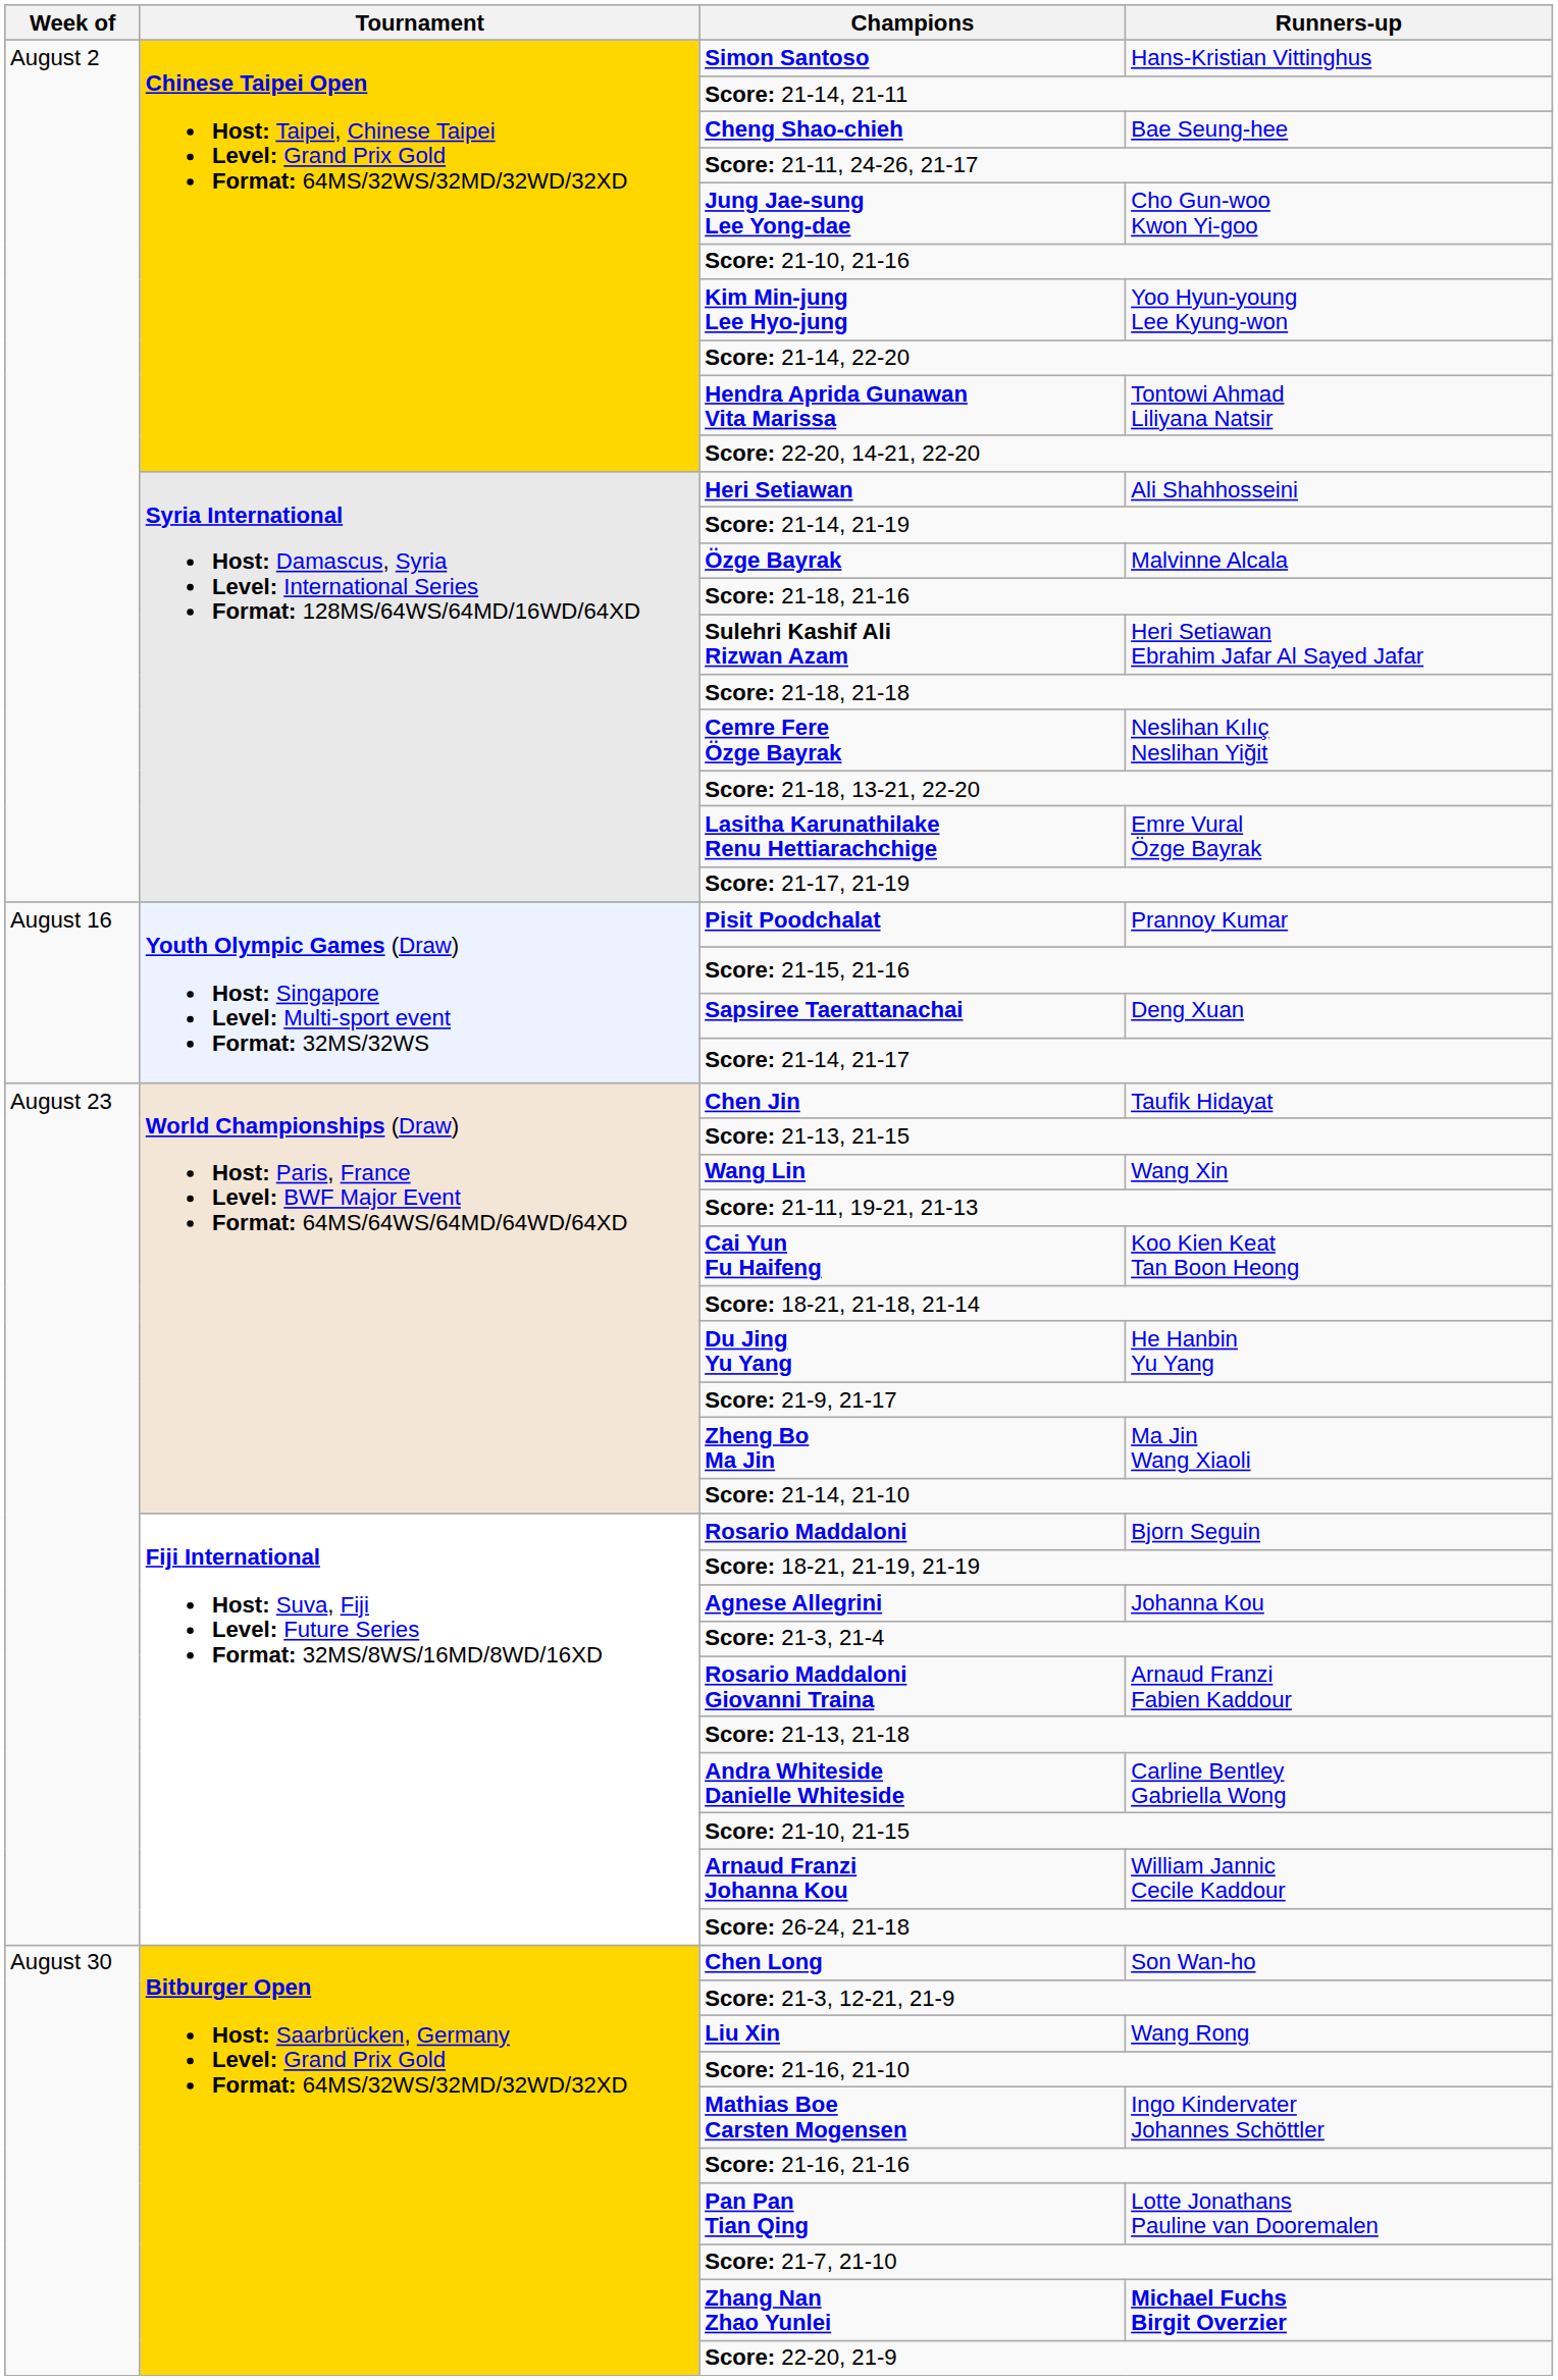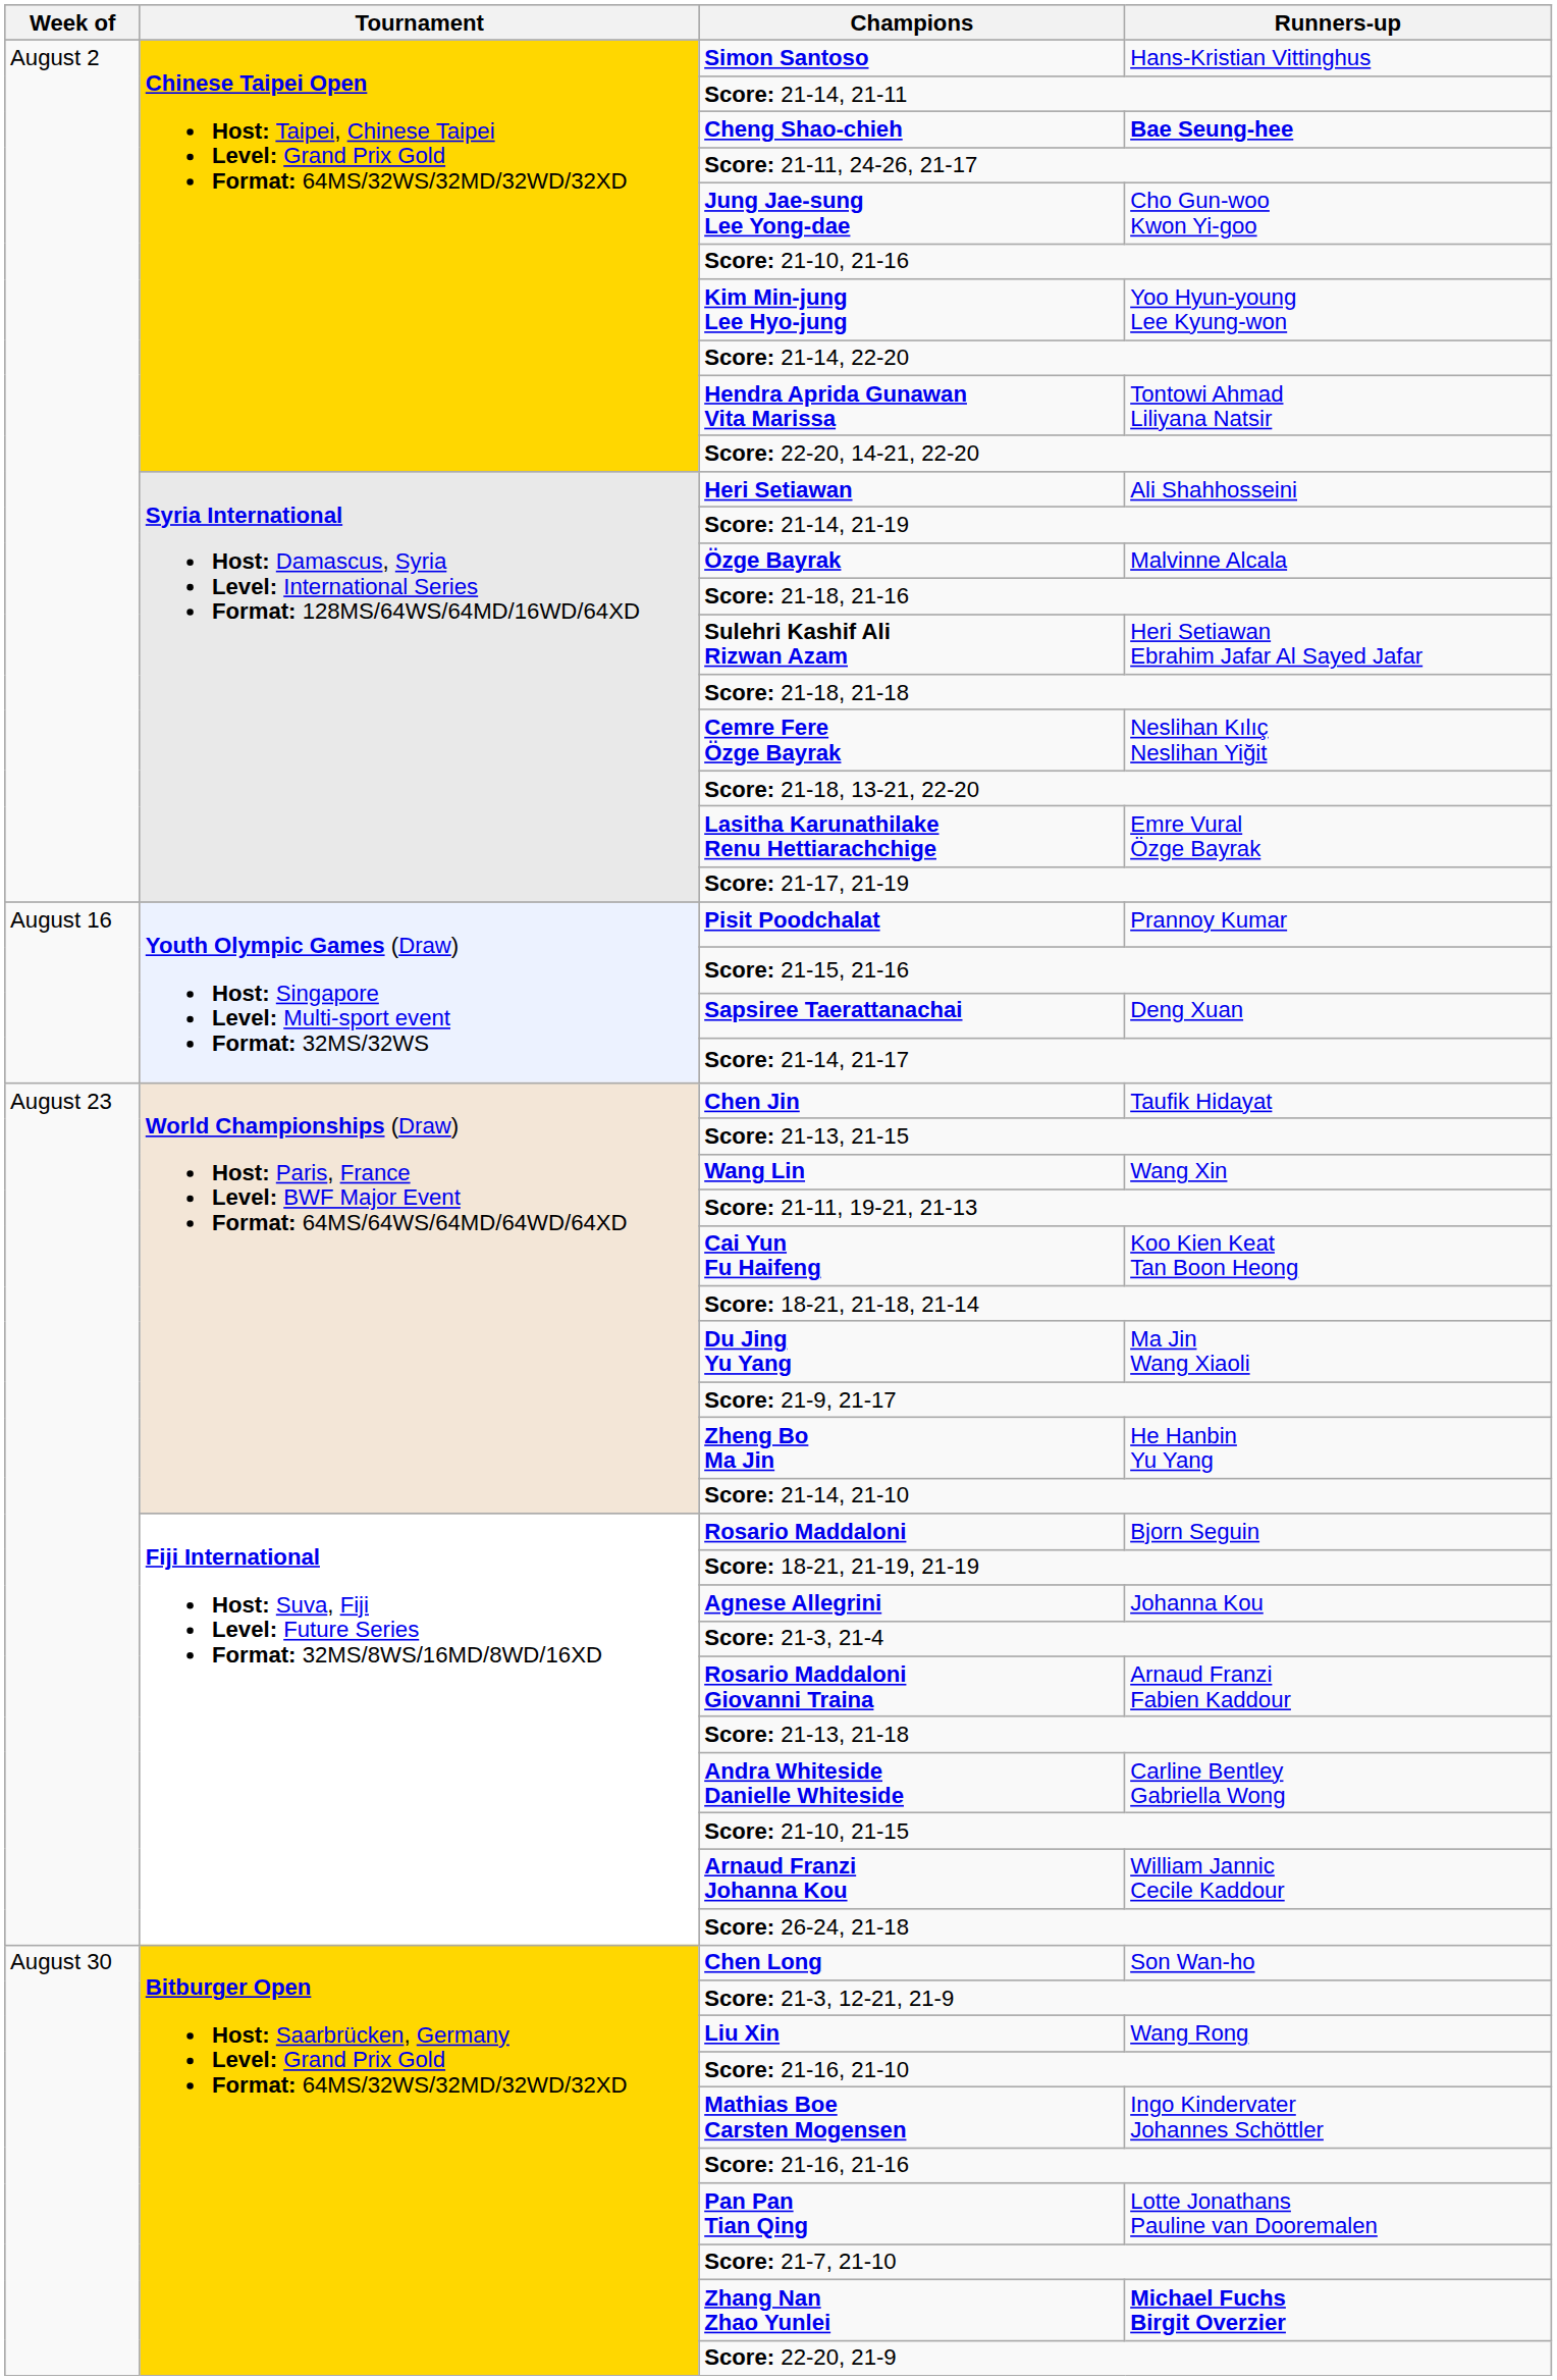Cheng Shao-chieh | Runners-up: normal -> bold
Du Jing Yu Yang | Runners-up: He Hanbin Yu Yang -> Ma Jin Wang Xiaoli
Zheng Bo Ma Jin | Runners-up: Ma Jin Wang Xiaoli -> He Hanbin Yu Yang
